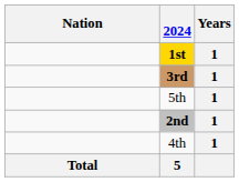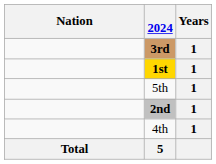rows swapped: 1st <-> 3rd
